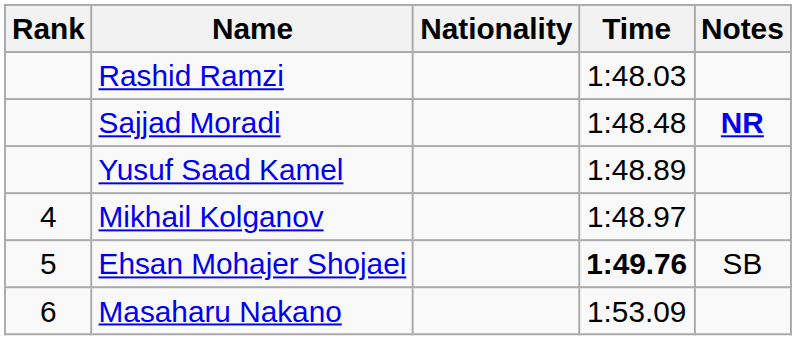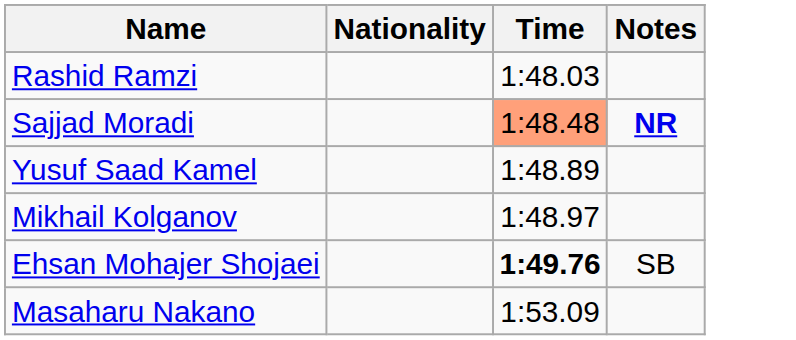- column: Rank | 4 | 5 | 6
Sajjad Moradi | Time: no background -> lightsalmon background
